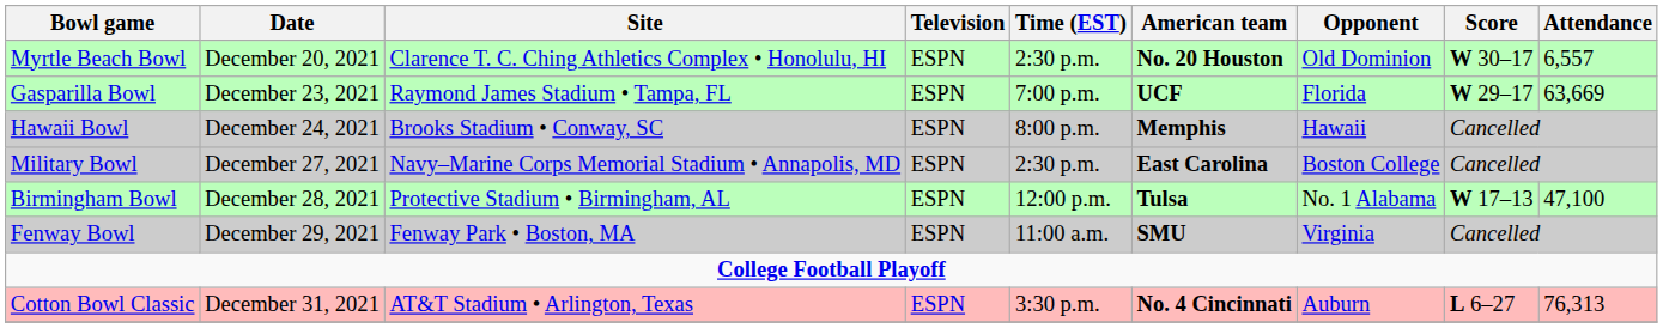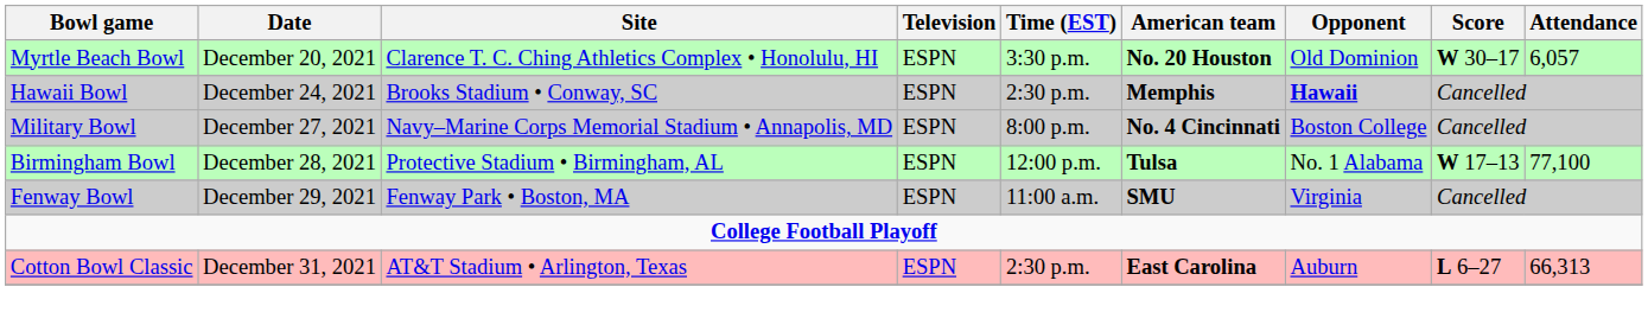Myrtle Beach Bowl | Time (EST): 2:30 p.m. -> 3:30 p.m.
Myrtle Beach Bowl | Attendance: 6,557 -> 6,057
- row: Gasparilla Bowl | December 23, 2021 | Raymond James Stadium • Tampa, FL | ESPN | 7:00 p.m. | UCF | Florida | W 29–17 | 63,669
Hawaii Bowl | Time (EST): 8:00 p.m. -> 2:30 p.m.
Hawaii Bowl | Opponent: normal -> bold
Military Bowl | Time (EST): 2:30 p.m. -> 8:00 p.m.
Military Bowl | American team: East Carolina -> No. 4 Cincinnati
Birmingham Bowl | Attendance: 47,100 -> 77,100
Cotton Bowl Classic | Time (EST): 3:30 p.m. -> 2:30 p.m.
Cotton Bowl Classic | American team: No. 4 Cincinnati -> East Carolina
Cotton Bowl Classic | Attendance: 76,313 -> 66,313
